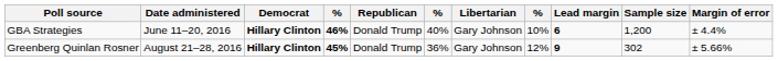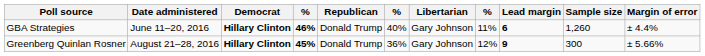GBA Strategies | column 8: 10% -> 11%
GBA Strategies | Sample size: 1,200 -> 1,260
Greenberg Quinlan Rosner | Sample size: 302 -> 300
